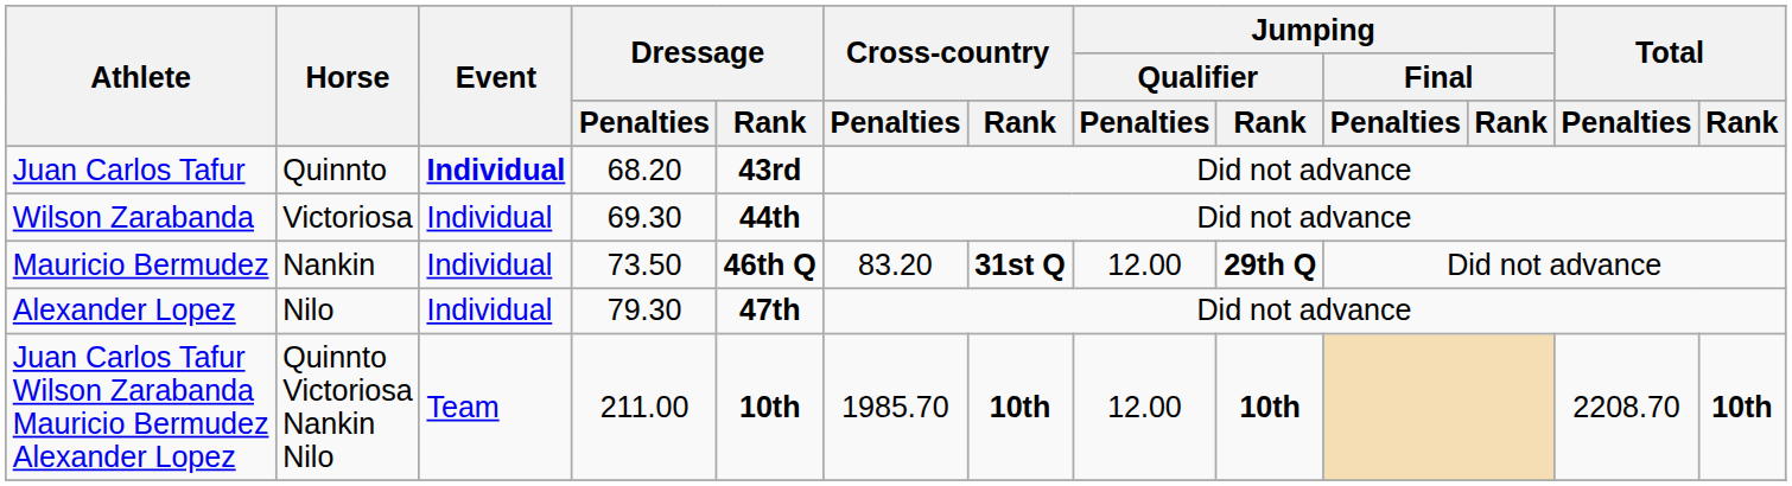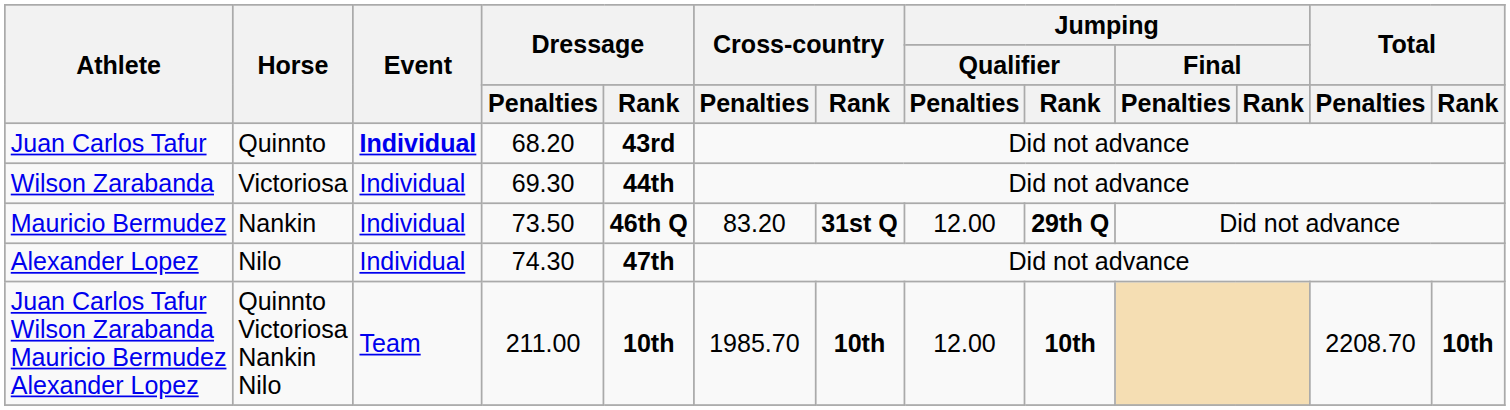Alexander Lopez | Dressage / Penalties: 79.30 -> 74.30
